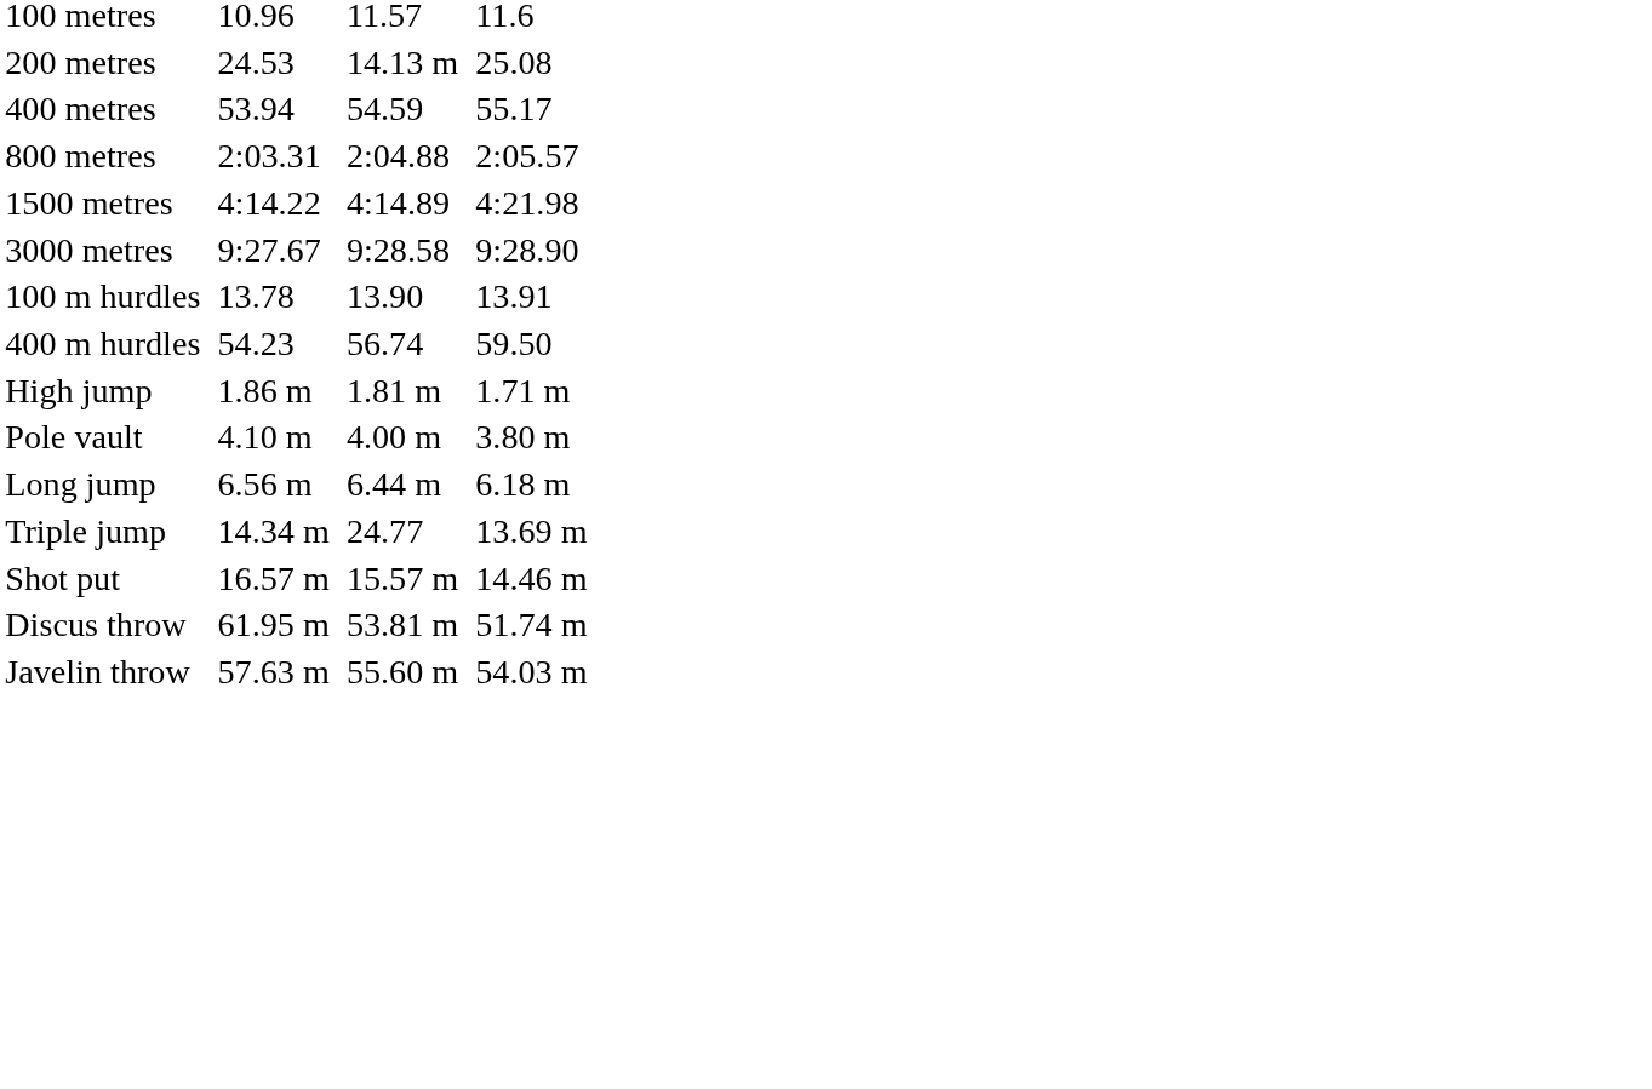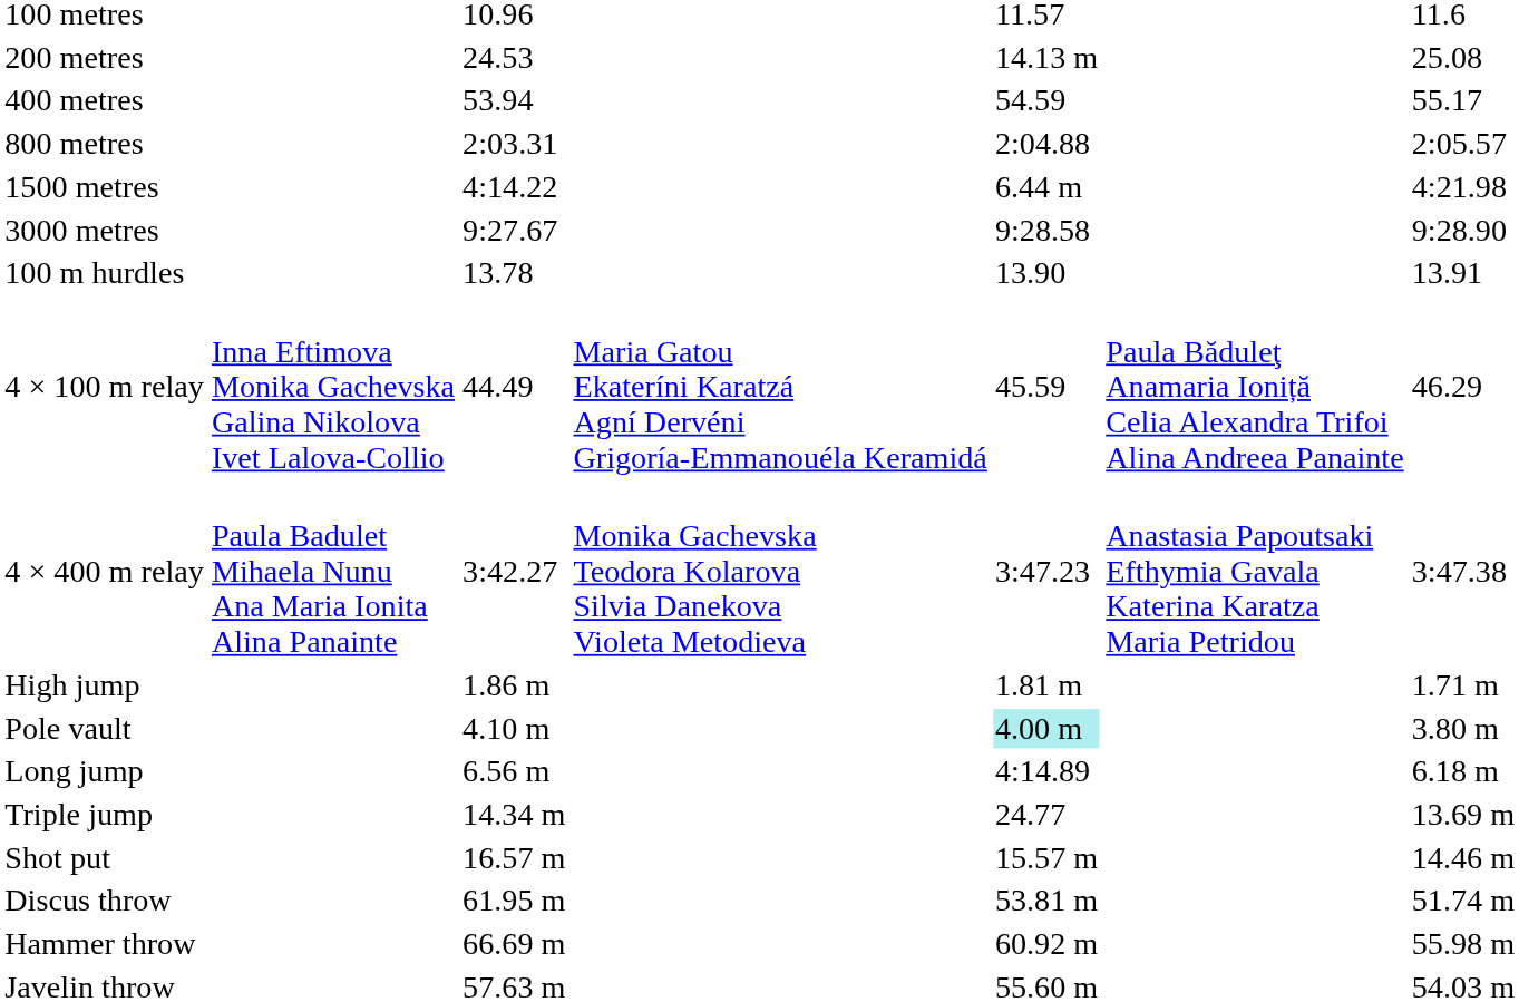1500 metres | column 5: 4:14.89 -> 6.44 m
- row: 400 m hurdles | 54.23 | 56.74 | 59.50
+ row: 4 × 100 m relay | Inna Eftimova Monika Gachevska Galina Nikolova Ivet Lalova-Collio | 44.49 | Maria Gatou Ekateríni Karatzá Agní Dervéni Grigoría-Emmanouéla Keramidá | 45.59 | Paula Băduleţ Anamaria Ioniță Celia Alexandra Trifoi Alina Andreea Panainte | 46.29
+ row: 4 × 400 m relay | Paula Badulet Mihaela Nunu Ana Maria Ionita Alina Panainte | 3:42.27 | Monika Gachevska Teodora Kolarova Silvia Danekova Violeta Metodieva | 3:47.23 | Anastasia Papoutsaki Efthymia Gavala Katerina Karatza Maria Petridou | 3:47.38
Pole vault | column 5: no background -> paleturquoise background
Long jump | column 5: 6.44 m -> 4:14.89
+ row: Hammer throw | 66.69 m | 60.92 m | 55.98 m
